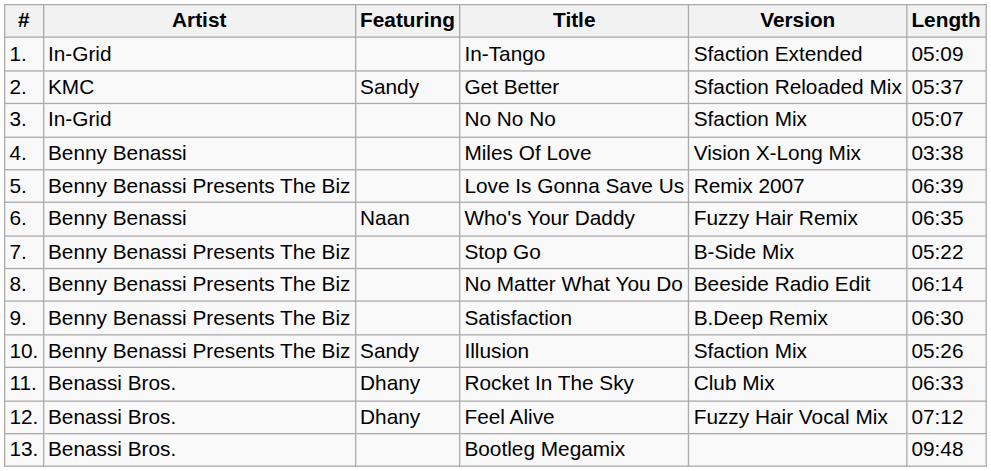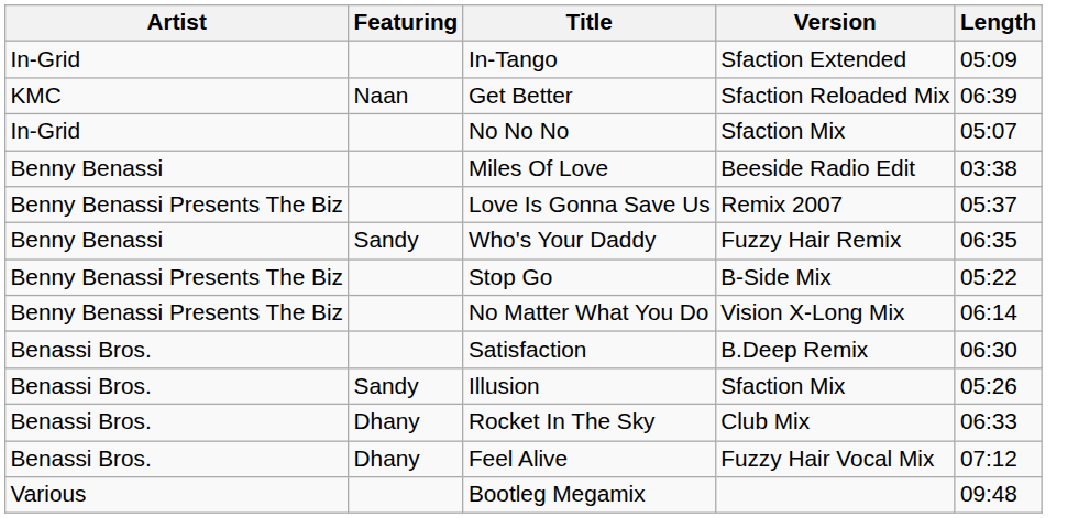- column: # | 1. | 2. | 3. | 4. | 5. | 6. | 7. | 8. | 9. | 10. | 11. | 12. | 13.
Get Better | Featuring: Sandy -> Naan
Get Better | Length: 05:37 -> 06:39
Miles Of Love | Version: Vision X-Long Mix -> Beeside Radio Edit
Love Is Gonna Save Us | Length: 06:39 -> 05:37
Who's Your Daddy | Featuring: Naan -> Sandy
No Matter What You Do | Version: Beeside Radio Edit -> Vision X-Long Mix
Satisfaction | Artist: Benny Benassi Presents The Biz -> Benassi Bros.
Illusion | Artist: Benny Benassi Presents The Biz -> Benassi Bros.
Bootleg Megamix | Artist: Benassi Bros. -> Various
